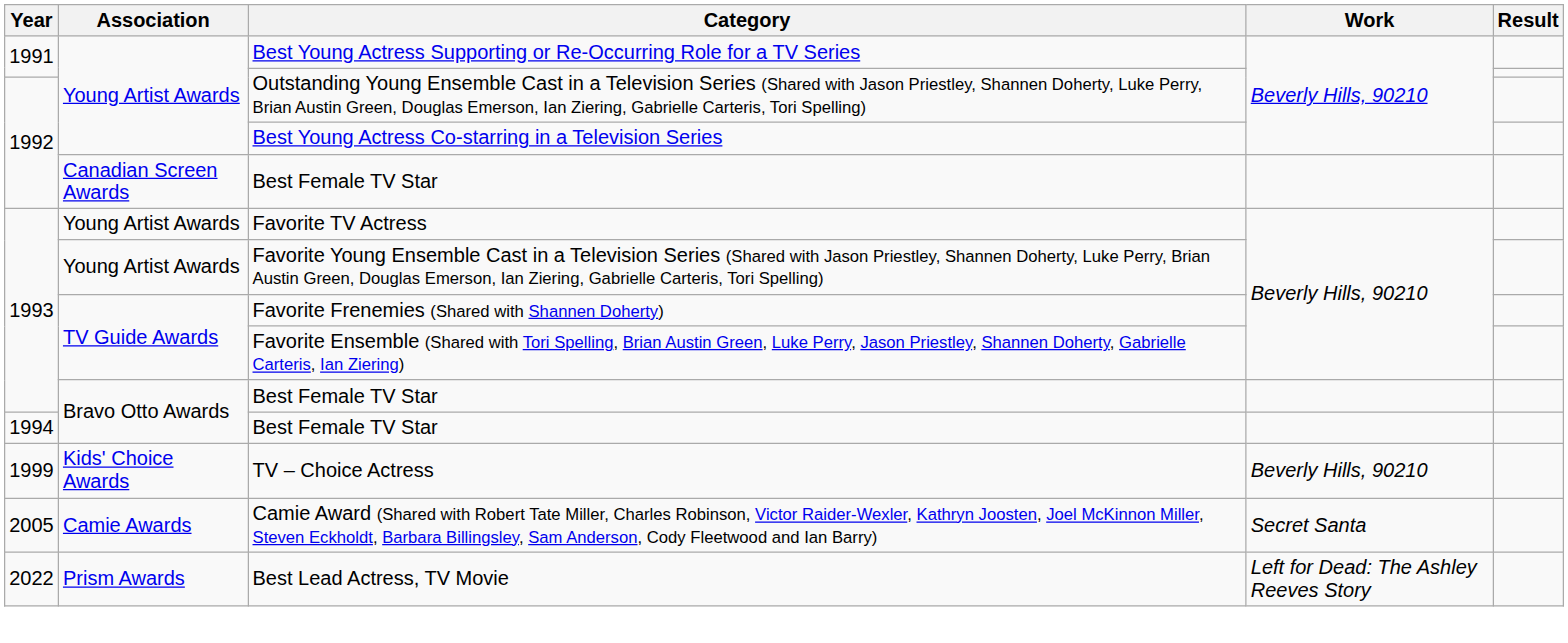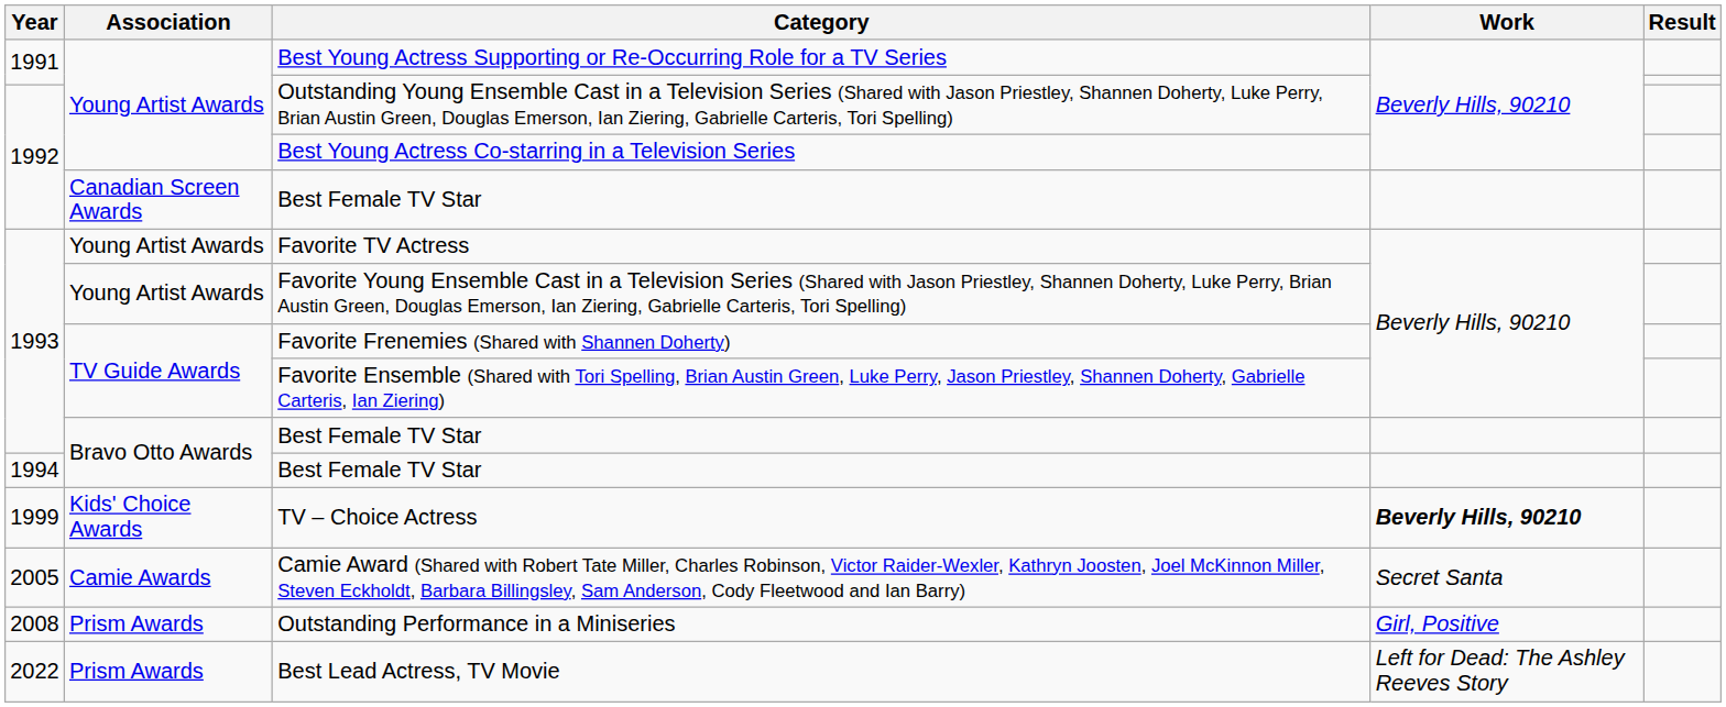TV – Choice Actress | Work: normal -> bold
+ row: 2008 | Prism Awards | Outstanding Performance in a Miniseries | Girl, Positive
